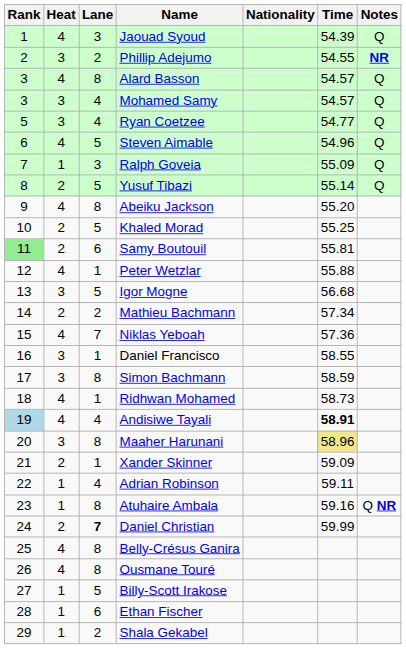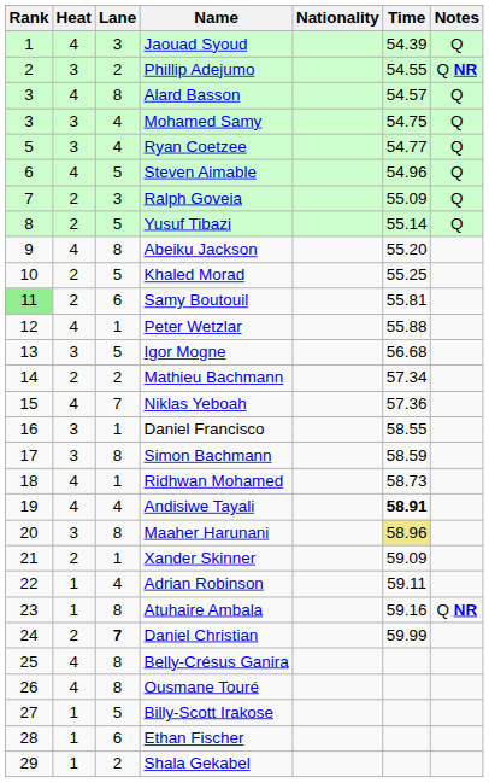Phillip Adejumo | Notes: NR -> Q NR
Mohamed Samy | Time: 54.57 -> 54.75
Ralph Goveia | Heat: 1 -> 2
Andisiwe Tayali | Rank: lightblue background -> no background
